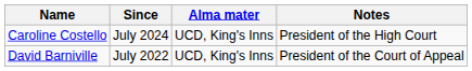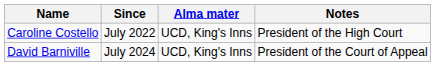Caroline Costello | Since: July 2024 -> July 2022
David Barniville | Since: July 2022 -> July 2024
